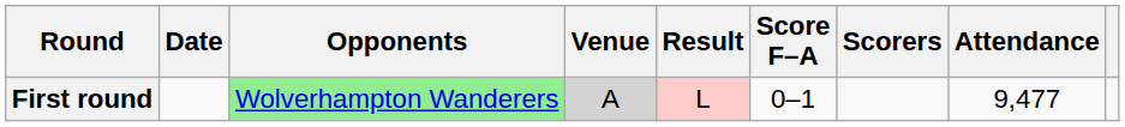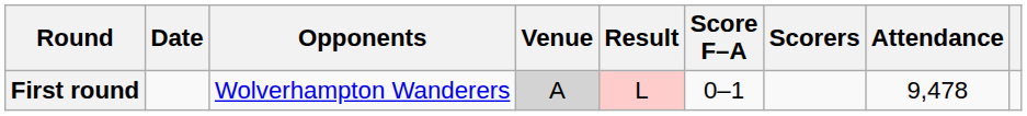First round | Opponents: lightgreen background -> no background
First round | Attendance: 9,477 -> 9,478
